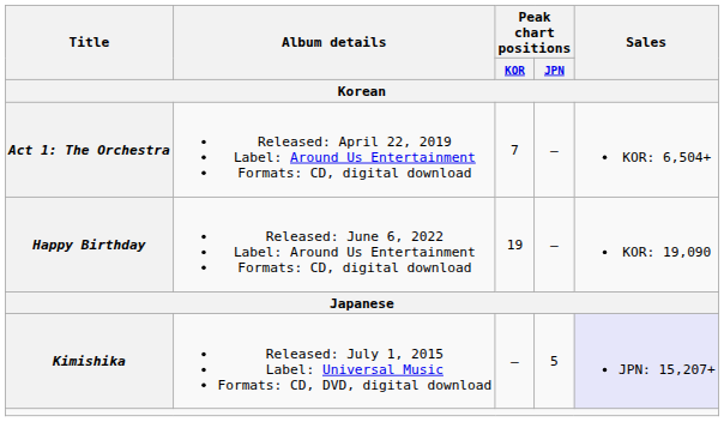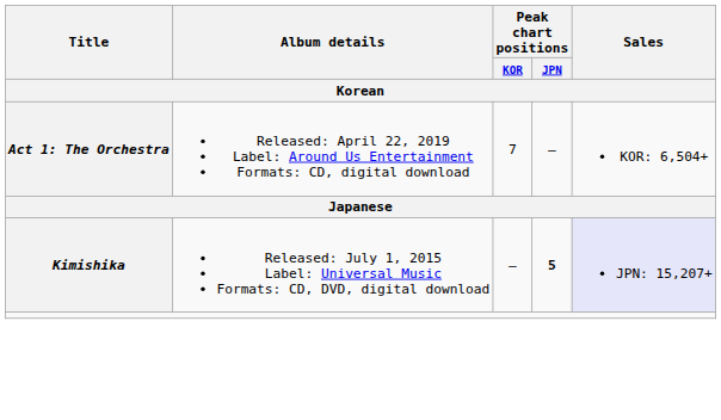- row: Happy Birthday | Released: June 6, 2022 Label: Around Us Entertainment Formats: CD, digital download | 19 | — | KOR: 19,090
Kimishika | Peak chart positions / JPN: normal -> bold
